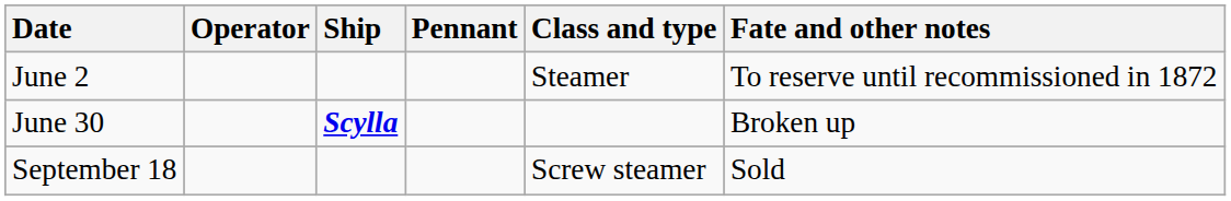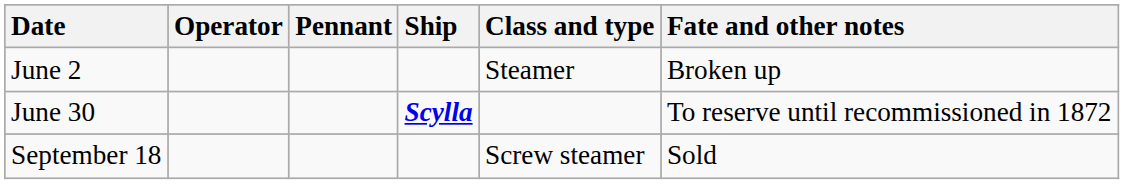columns swapped: Ship <-> Pennant
June 2 | Fate and other notes: To reserve until recommissioned in 1872 -> Broken up
June 30 | Fate and other notes: Broken up -> To reserve until recommissioned in 1872
